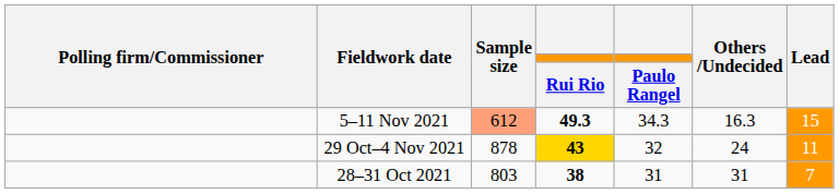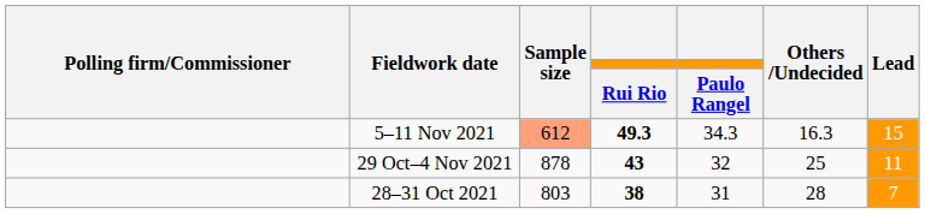29 Oct–4 Nov 2021 | Rui Rio: gold background -> no background
29 Oct–4 Nov 2021 | Others /Undecided: 24 -> 25
28–31 Oct 2021 | Others /Undecided: 31 -> 28
